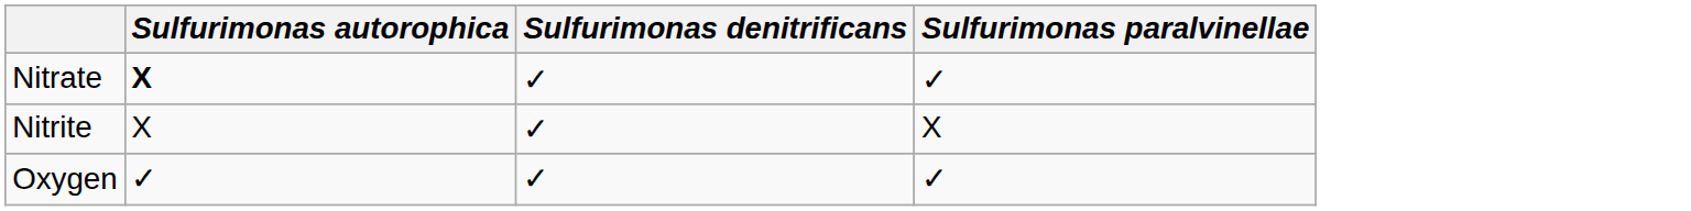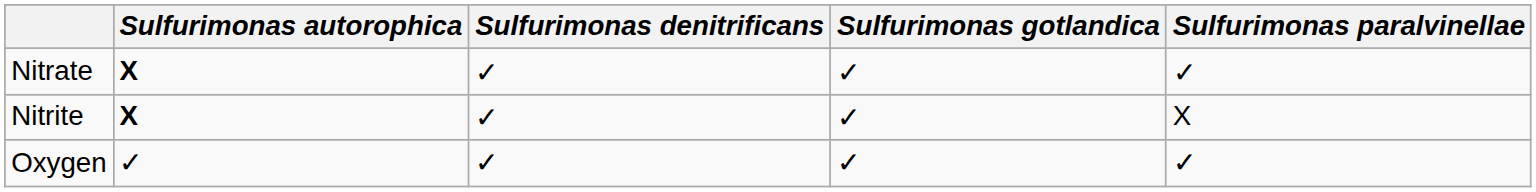+ column: Sulfurimonas gotlandica | ✓ | ✓ | ✓
Nitrite | Sulfurimonas autorophica: normal -> bold
